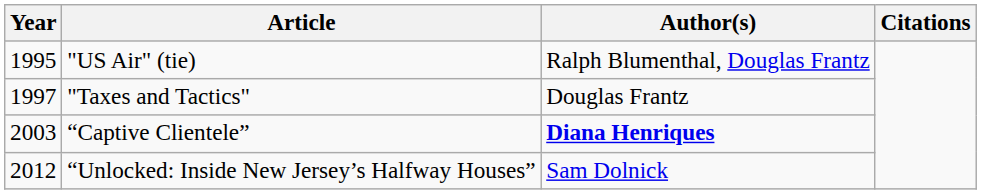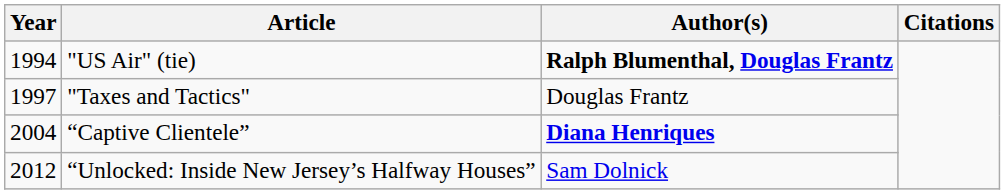"US Air" (tie) | Year: 1995 -> 1994
"US Air" (tie) | Author(s): normal -> bold
“Captive Clientele” | Year: 2003 -> 2004
